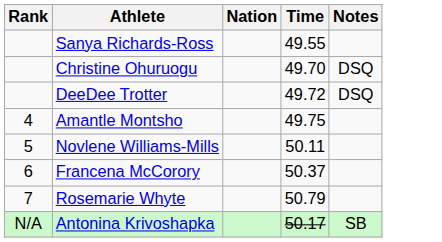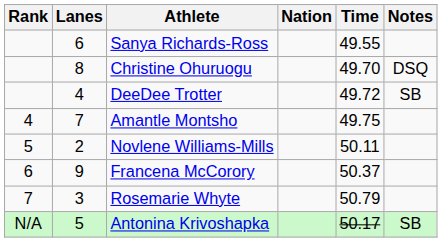+ column: Lanes | 6 | 8 | 4 | 7 | 2 | 9 | 3 | 5
DeeDee Trotter | Notes: DSQ -> SB
